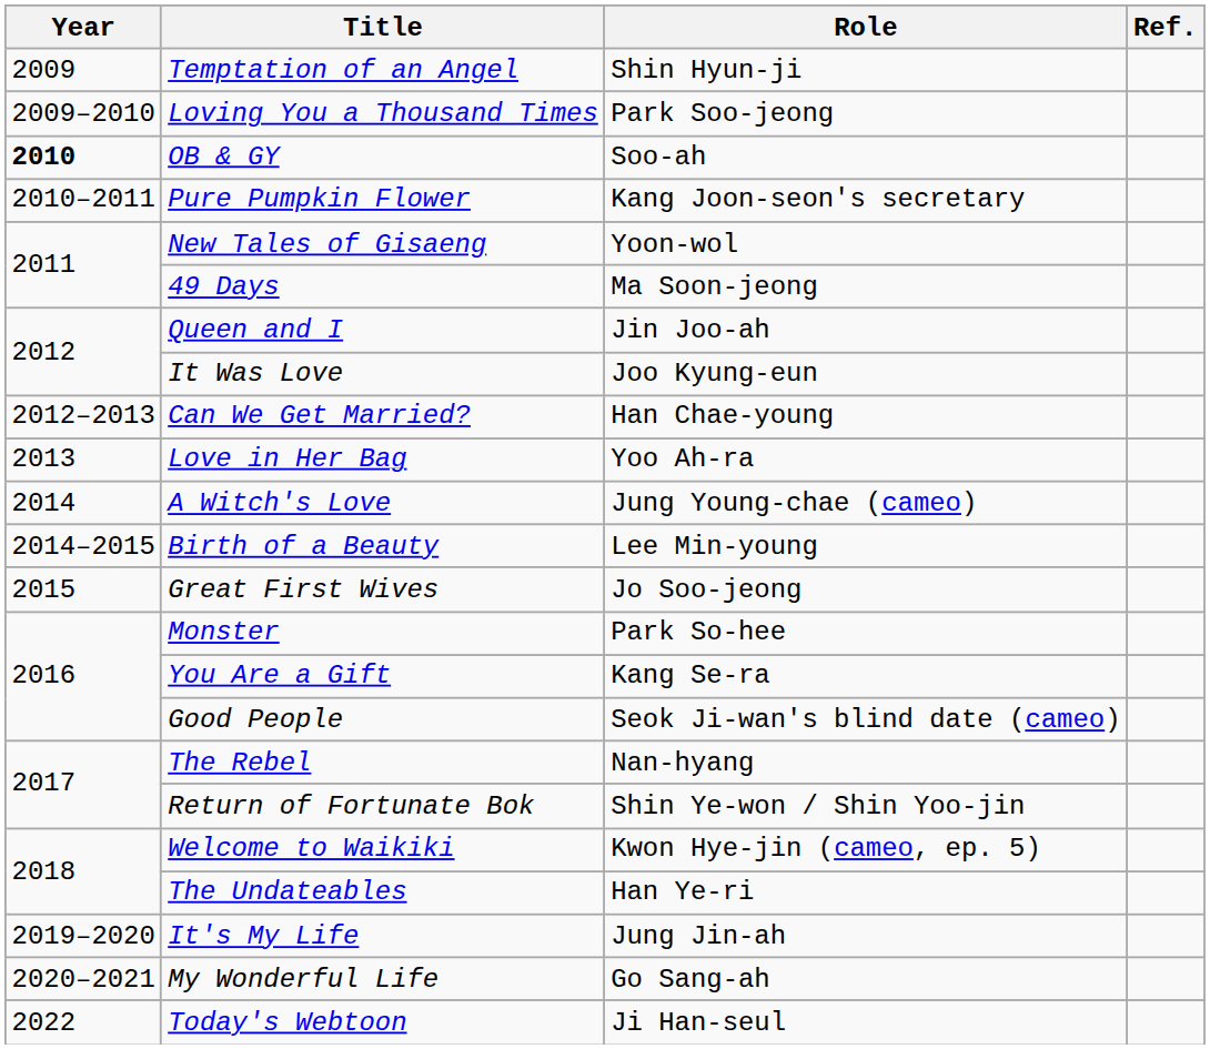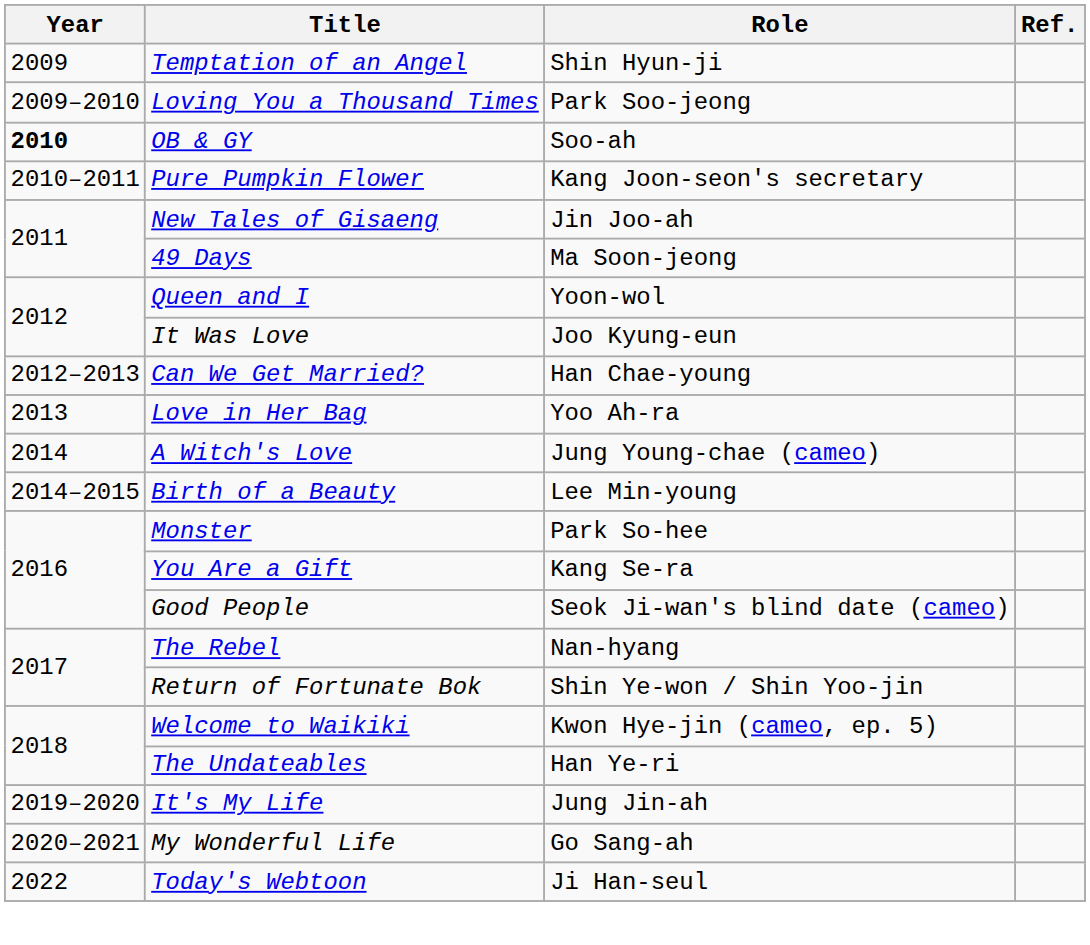New Tales of Gisaeng | Role: Yoon-wol -> Jin Joo-ah
Queen and I | Role: Jin Joo-ah -> Yoon-wol
- row: 2015 | Great First Wives | Jo Soo-jeong
